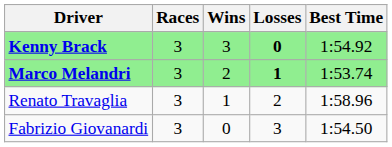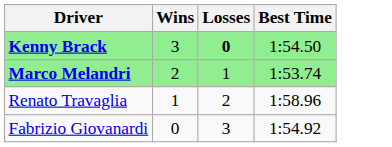- column: Races | 3 | 3 | 3 | 3
Kenny Brack | Best Time: 1:54.92 -> 1:54.50
Marco Melandri | Losses: bold -> normal
Fabrizio Giovanardi | Best Time: 1:54.50 -> 1:54.92
